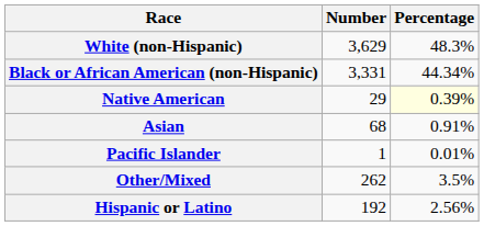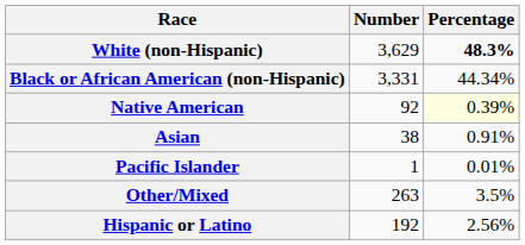White (non-Hispanic) | Percentage: normal -> bold
Native American | Number: 29 -> 92
Asian | Number: 68 -> 38
Other/Mixed | Number: 262 -> 263
